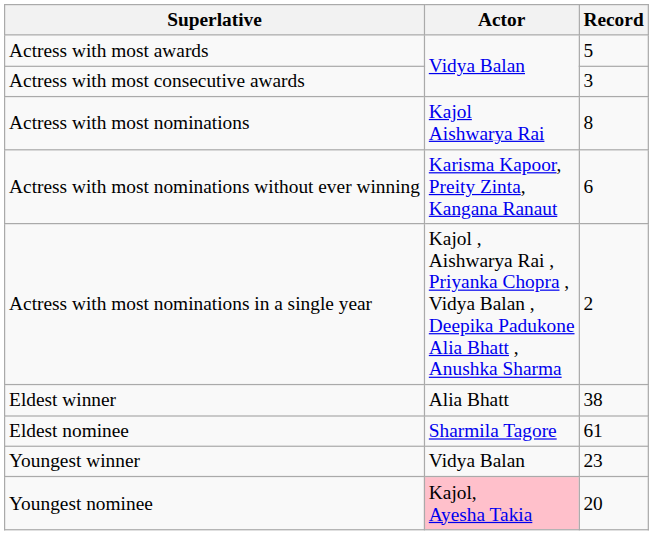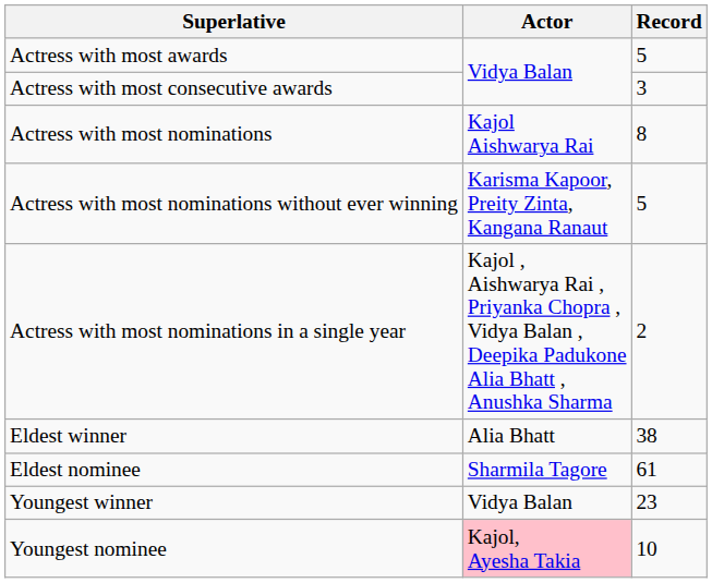Actress with most nominations without ever winning | Record: 6 -> 5
Youngest nominee | Record: 20 -> 10
